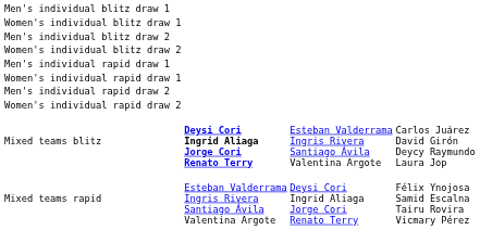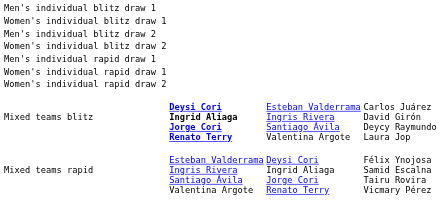- row: Men's individual rapid draw 2
